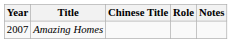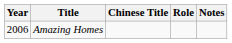Amazing Homes | Year: 2007 -> 2006
